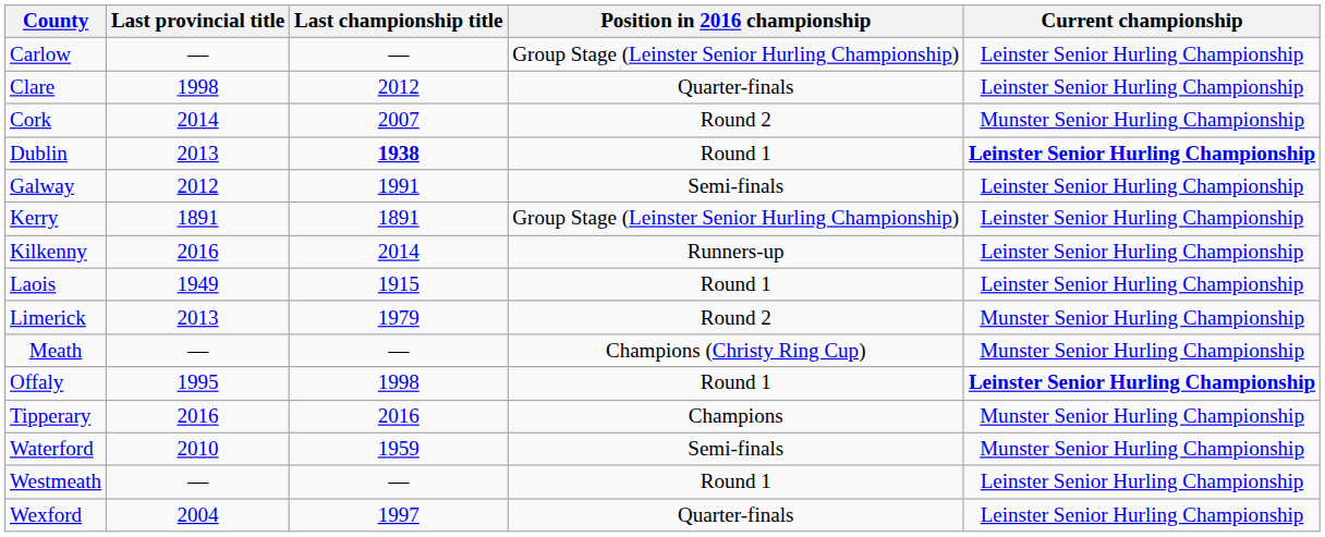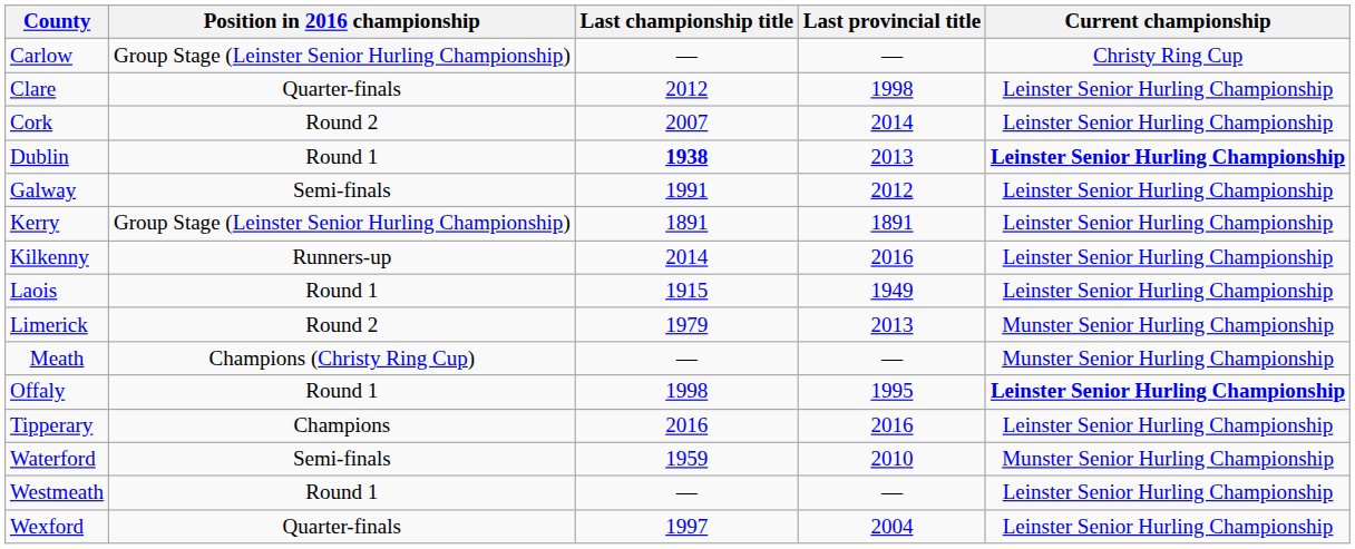columns swapped: Last provincial title <-> Position in 2016 championship
Carlow | Current championship: Leinster Senior Hurling Championship -> Christy Ring Cup
Cork | Current championship: Munster Senior Hurling Championship -> Leinster Senior Hurling Championship
Tipperary | Current championship: Munster Senior Hurling Championship -> Leinster Senior Hurling Championship
